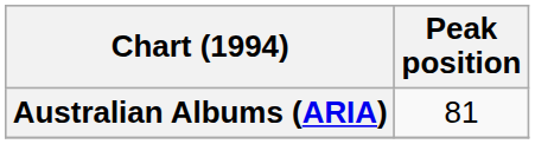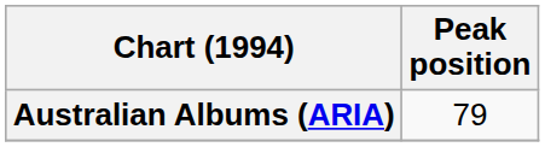Australian Albums (ARIA) | Peak position: 81 -> 79
